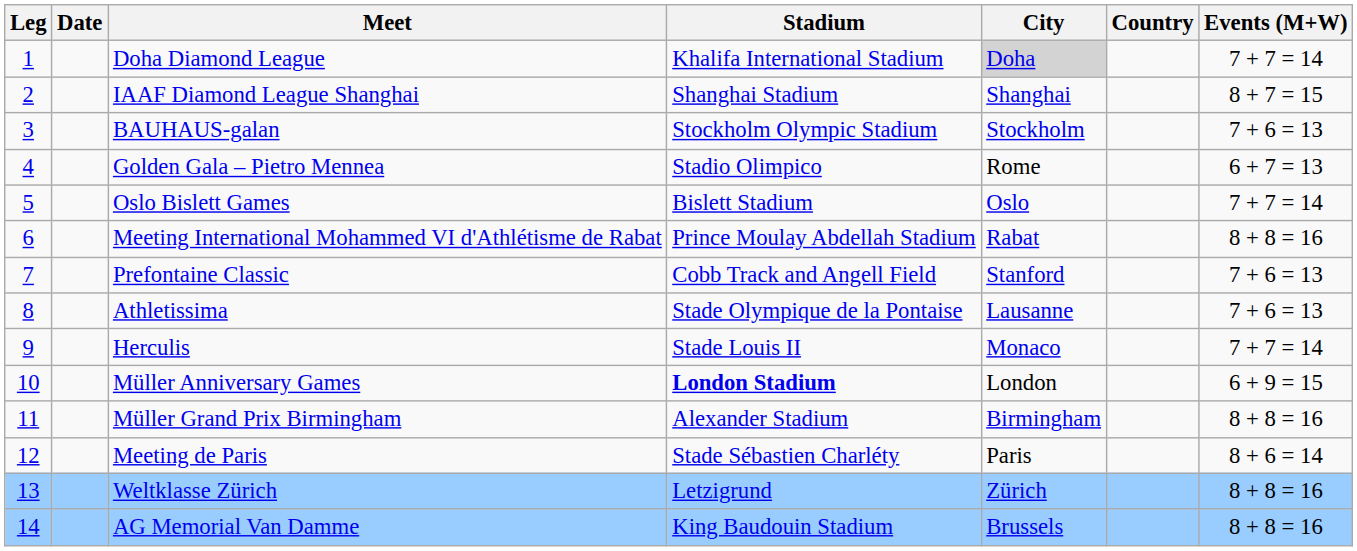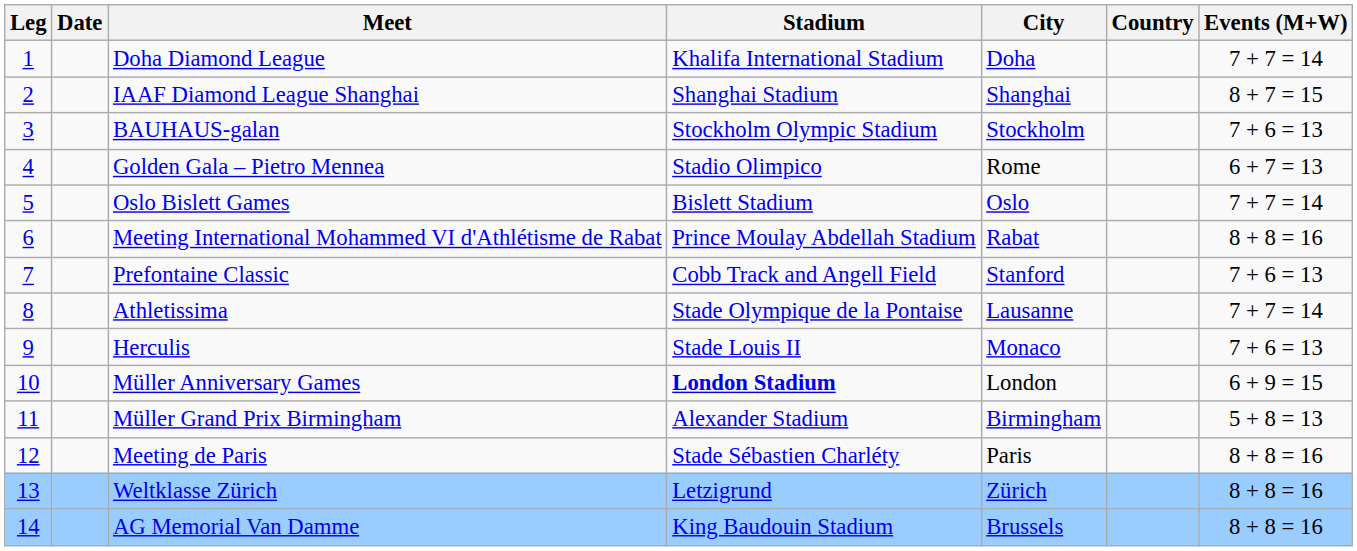Doha Diamond League | City: lightgrey background -> no background
Athletissima | Events (M+W): 7 + 6 = 13 -> 7 + 7 = 14
Herculis | Events (M+W): 7 + 7 = 14 -> 7 + 6 = 13
Müller Grand Prix Birmingham | Events (M+W): 8 + 8 = 16 -> 5 + 8 = 13
Meeting de Paris | Events (M+W): 8 + 6 = 14 -> 8 + 8 = 16
